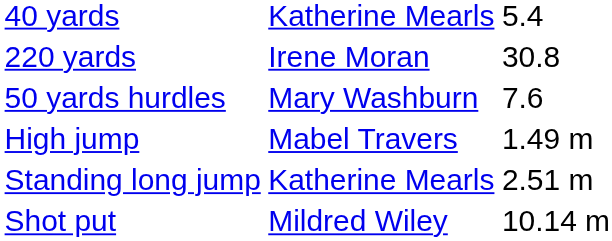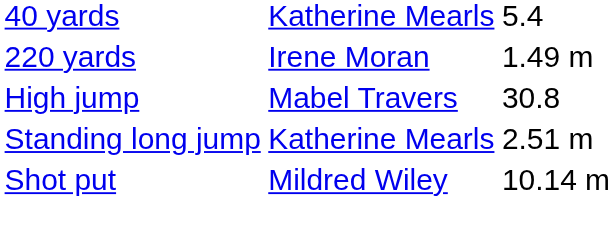220 yards | column 3: 30.8 -> 1.49 m
- row: 50 yards hurdles | Mary Washburn | 7.6
High jump | column 3: 1.49 m -> 30.8
